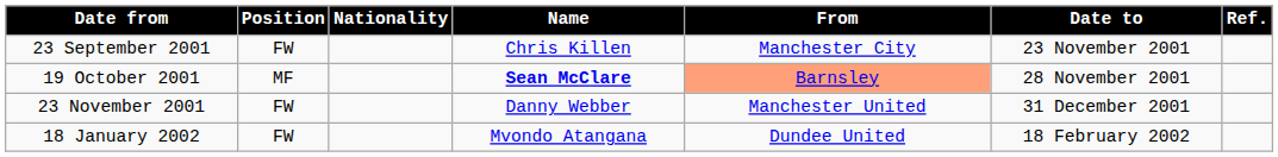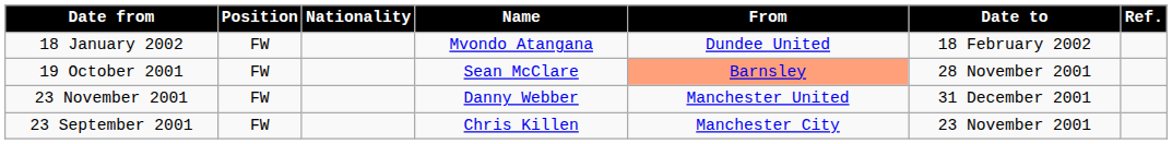rows swapped: 23 September 2001 <-> 18 January 2002
19 October 2001 | Position: MF -> FW
19 October 2001 | Name: bold -> normal
